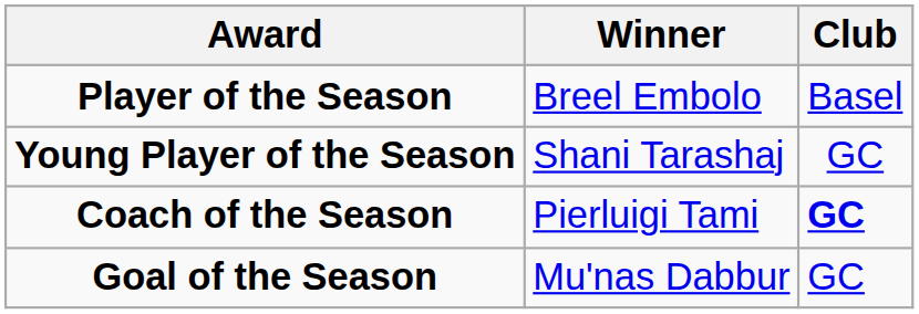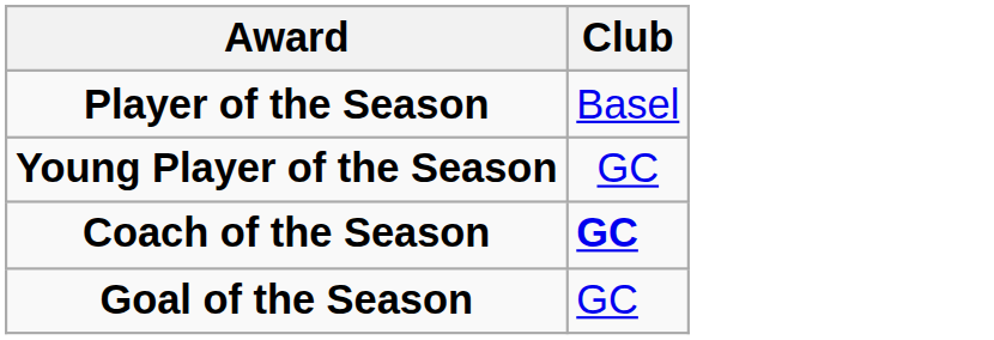- column: Winner | Breel Embolo | Shani Tarashaj | Pierluigi Tami | Mu'nas Dabbur
